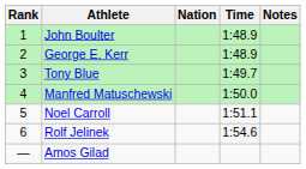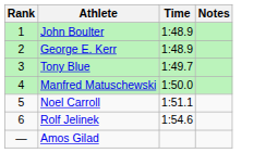- column: Nation
